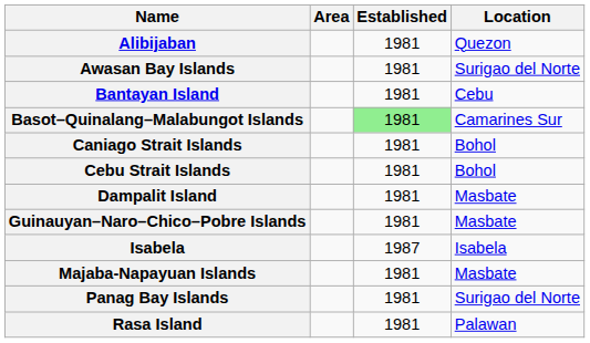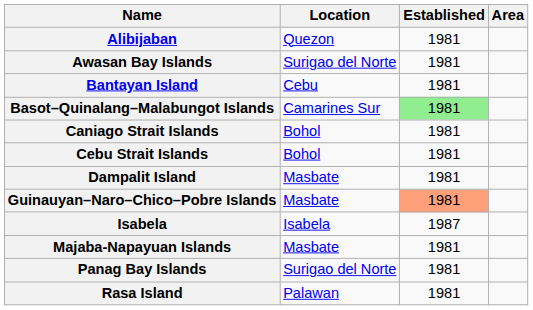columns swapped: Area <-> Location
Guinauyan–Naro–Chico–Pobre Islands | Established: no background -> lightsalmon background
